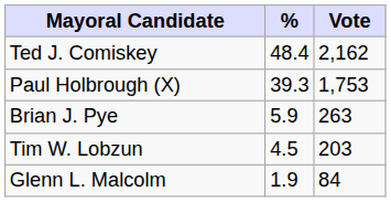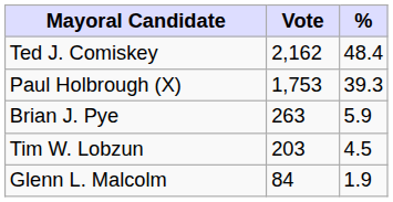columns swapped: Vote <-> %
